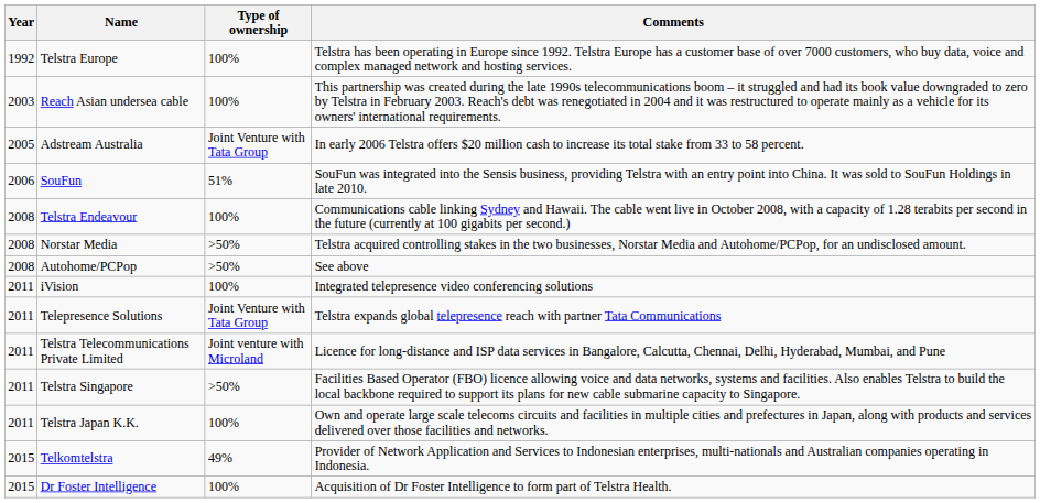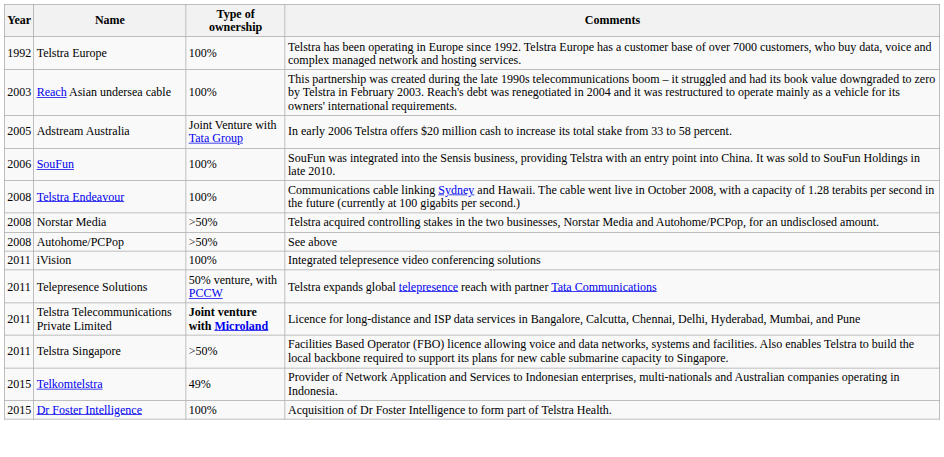SouFun | Type of ownership: 51% -> 100%
Telepresence Solutions | Type of ownership: Joint Venture with Tata Group -> 50% venture, with PCCW
Telstra Telecommunications Private Limited | Type of ownership: normal -> bold
- row: 2011 | Telstra Japan K.K. | 100% | Own and operate large scale telecoms circuits and facilities in multiple cities and prefectures in Japan, along with products and services delivered over those facilities and networks.
